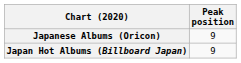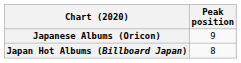Japan Hot Albums (Billboard Japan) | Peak position: 9 -> 8
